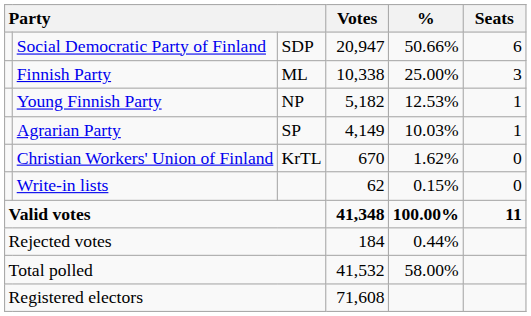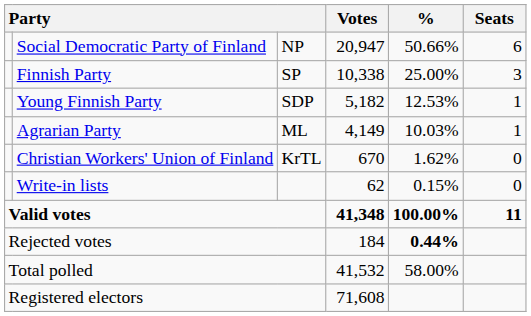Social Democratic Party of Finland | column 3: SDP -> NP
Finnish Party | column 3: ML -> SP
Young Finnish Party | column 3: NP -> SDP
Agrarian Party | column 3: SP -> ML
Rejected votes | %: normal -> bold
